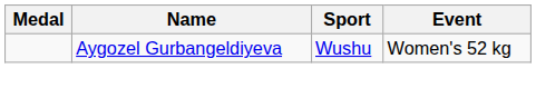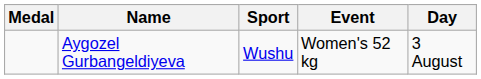+ column: Day | 3 August
